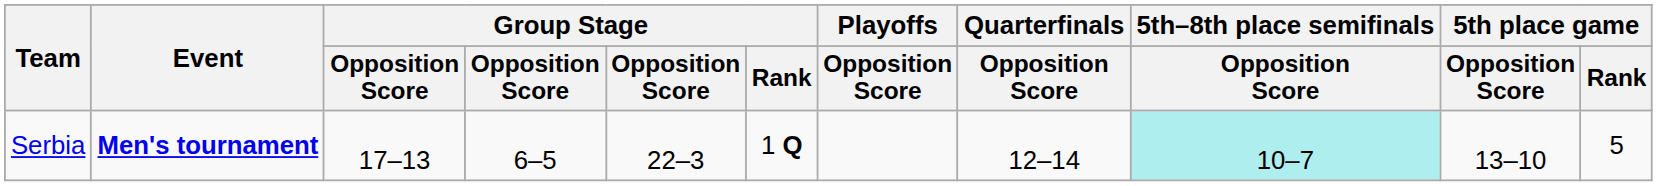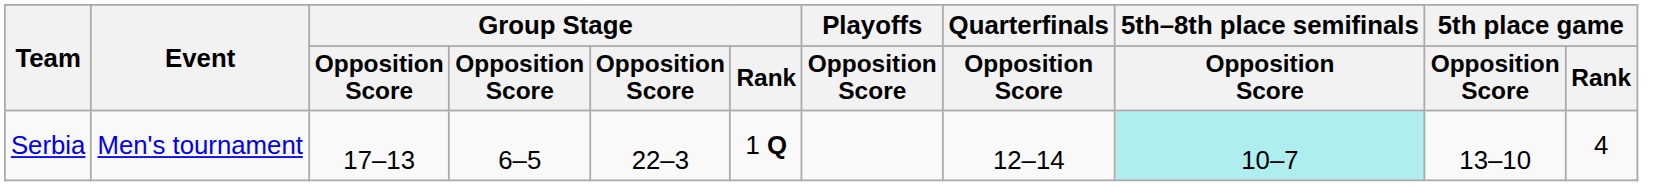Serbia | Event: bold -> normal
Serbia | 5th place game / Rank: 5 -> 4
